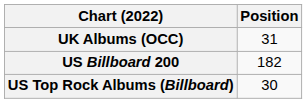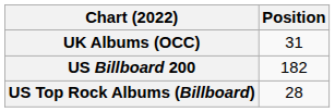US Top Rock Albums (Billboard) | Position: 30 -> 28
